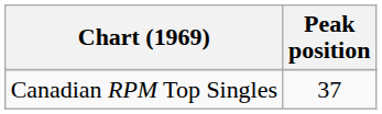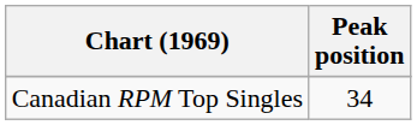Canadian RPM Top Singles | Peak position: 37 -> 34
